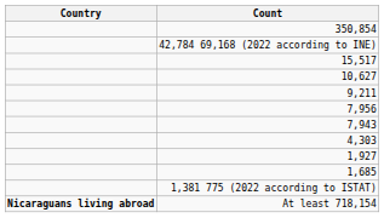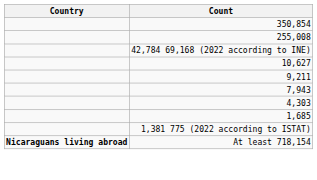+ row: 255,008
- row: 15,517
- row: 7,956
- row: 1,927
